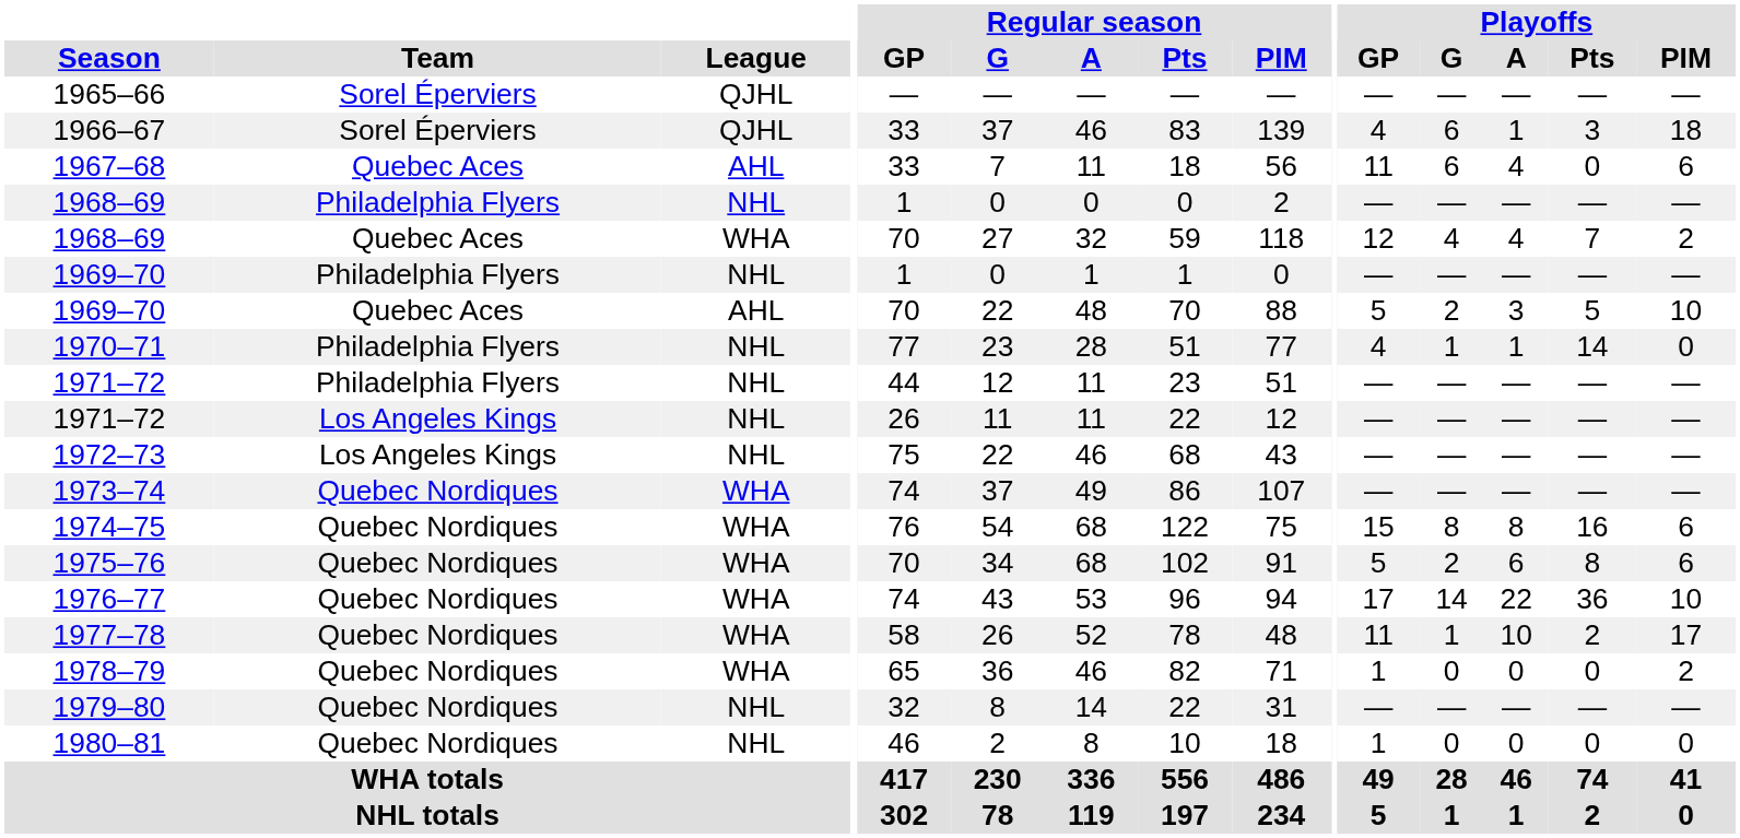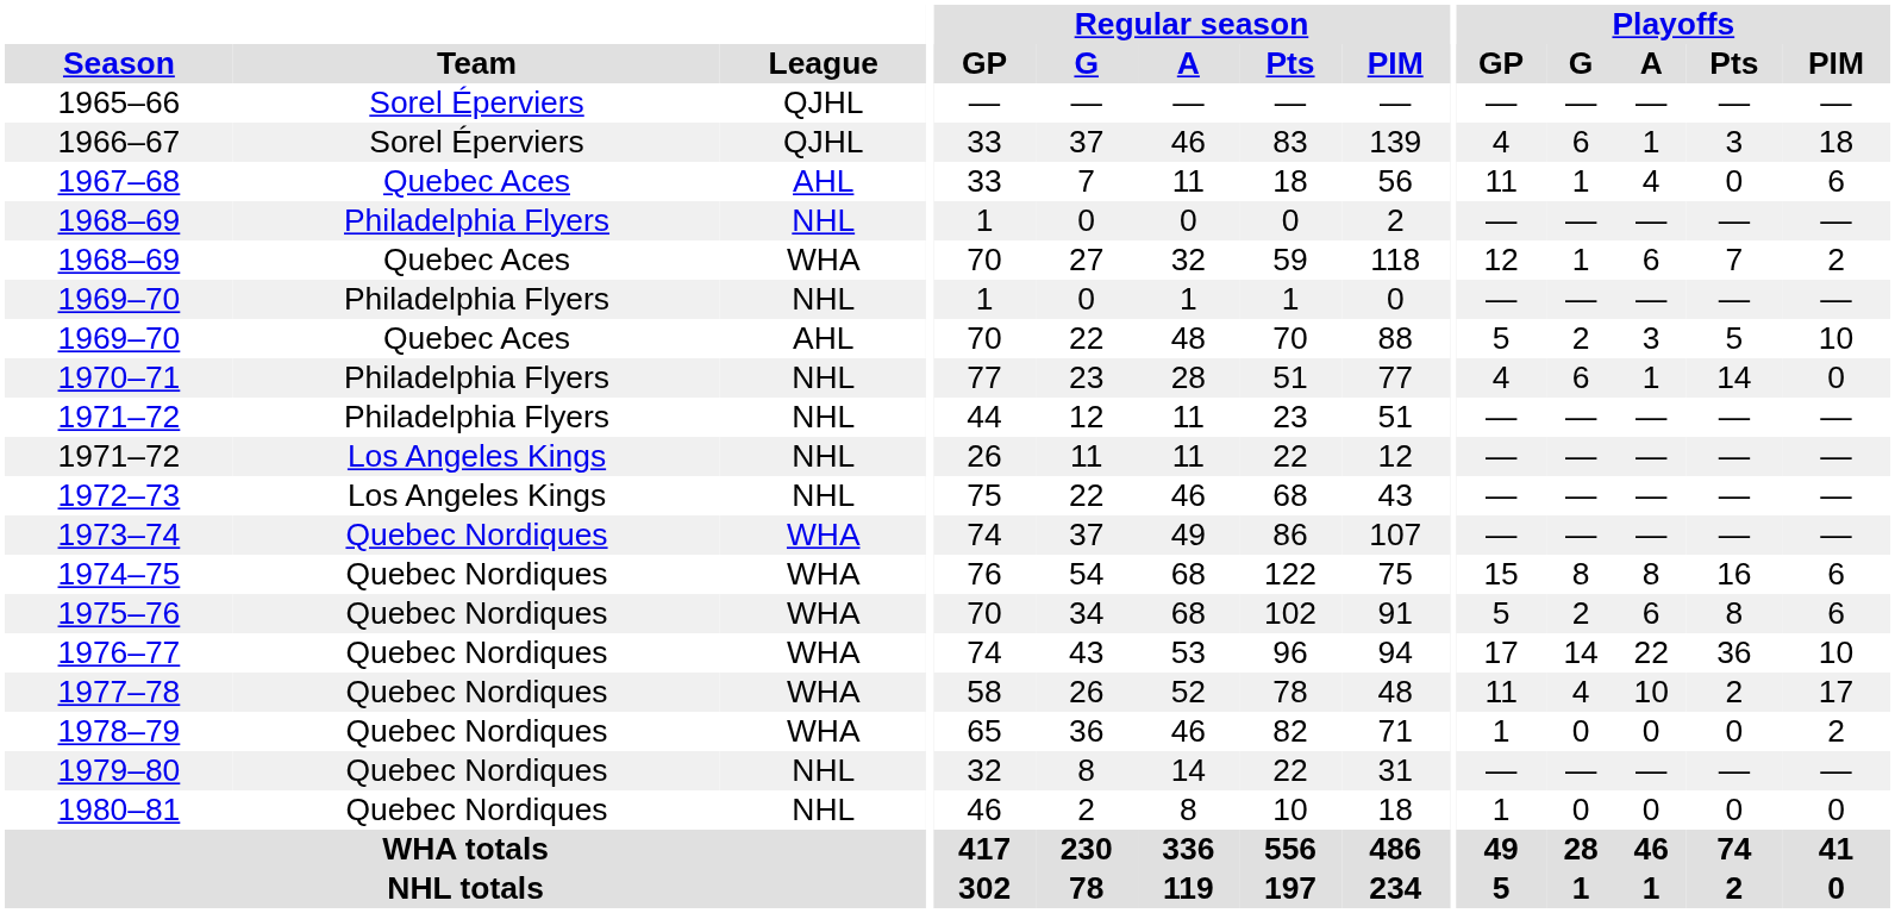1967–68 | Playoffs / G: 6 -> 1
1968–69 / Quebec Aces | Playoffs / G: 4 -> 1
1968–69 / Quebec Aces | Playoffs / A: 4 -> 6
1970–71 | Playoffs / G: 1 -> 6
1977–78 | Playoffs / G: 1 -> 4
